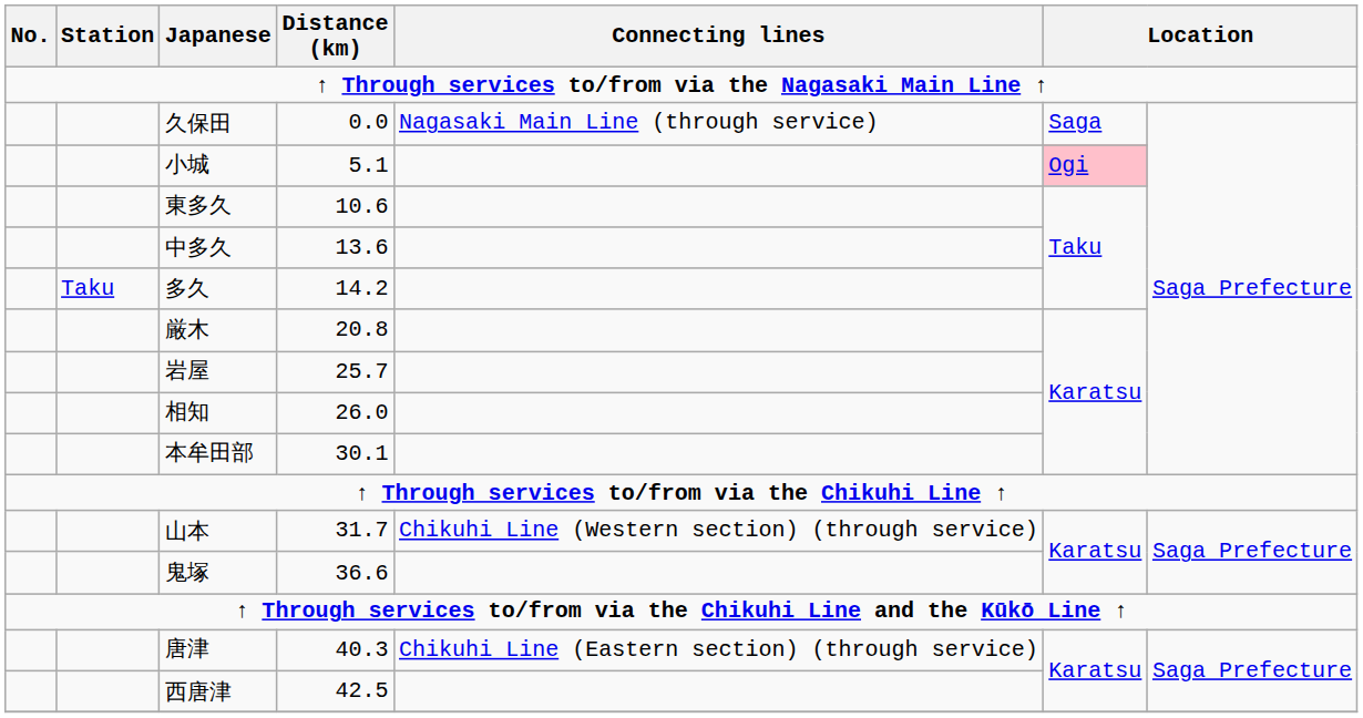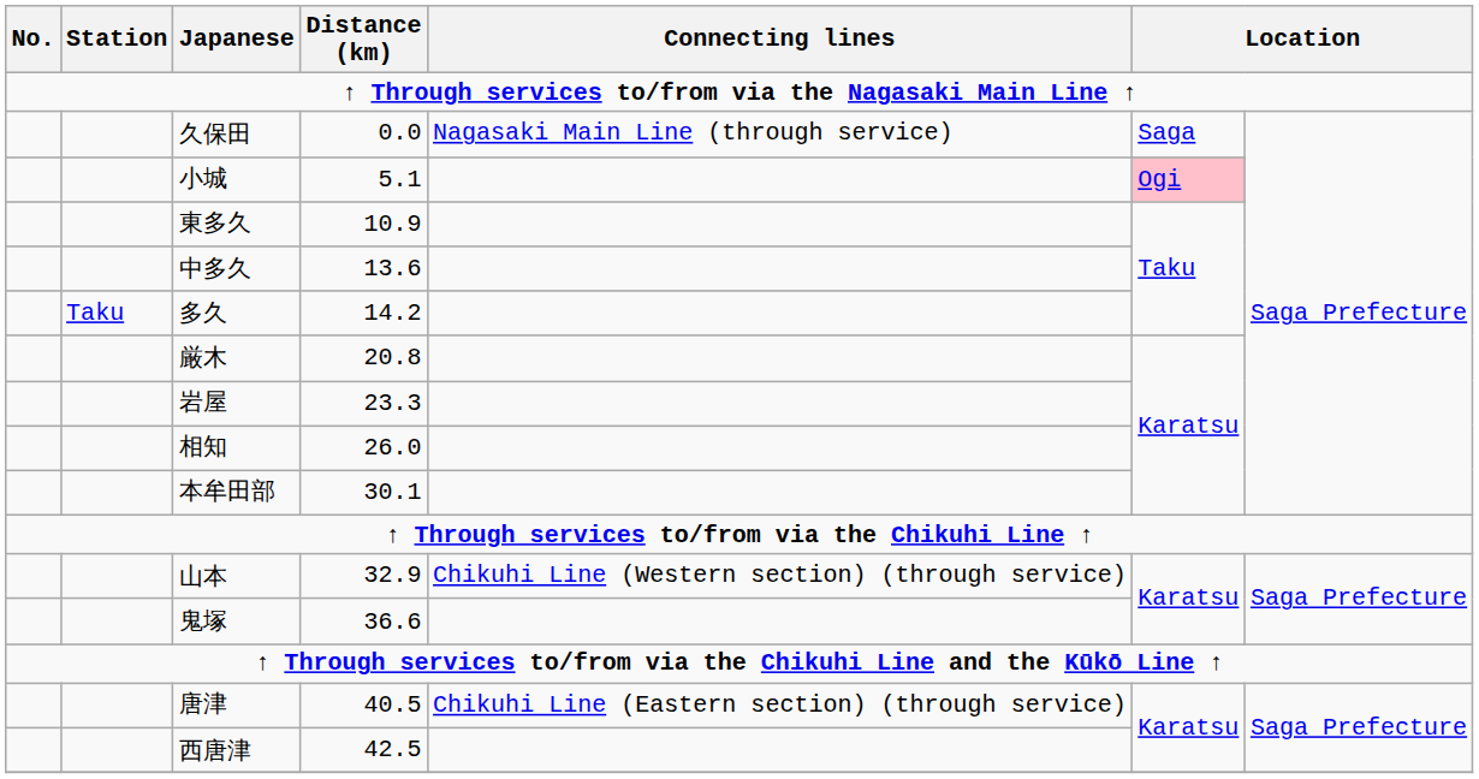東多久 | Distance (km): 10.6 -> 10.9
岩屋 | Distance (km): 25.7 -> 23.3
山本 | Distance (km): 31.7 -> 32.9
唐津 | Distance (km): 40.3 -> 40.5
